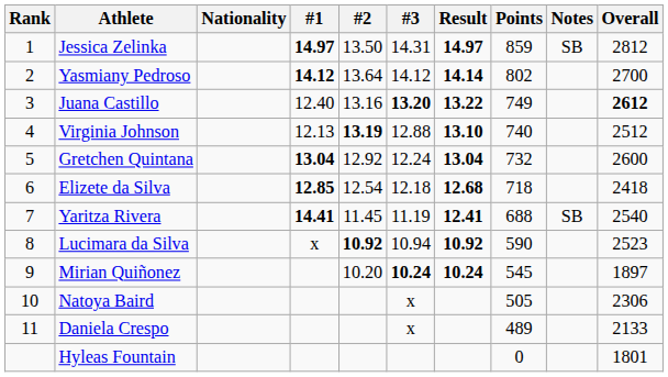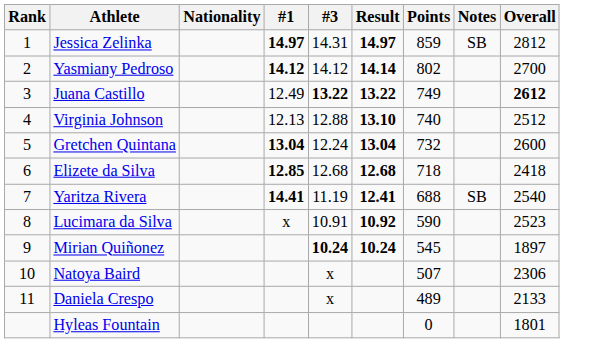- column: #2 | 13.50 | 13.64 | 13.16 | 13.19 | 12.92 | 12.54 | 11.45 | 10.92 | 10.20
Juana Castillo | #1: 12.40 -> 12.49
Juana Castillo | #3: 13.20 -> 13.22
Elizete da Silva | #3: 12.18 -> 12.68
Lucimara da Silva | #3: 10.94 -> 10.91
Natoya Baird | Points: 505 -> 507
